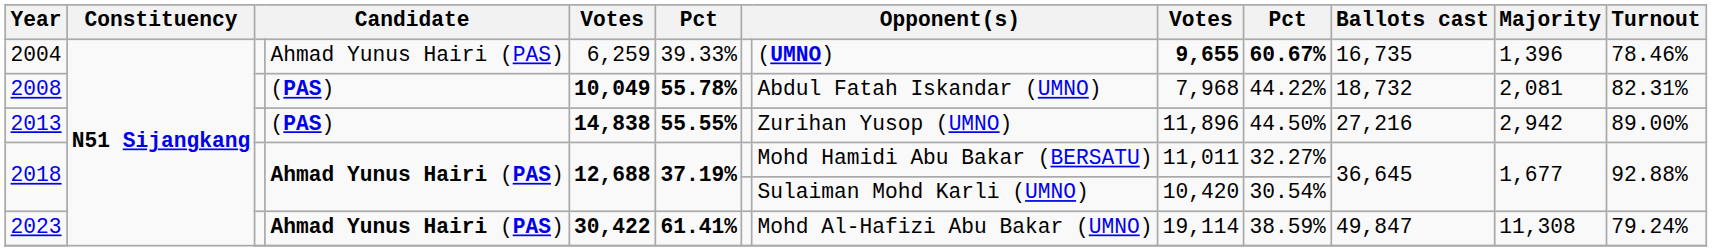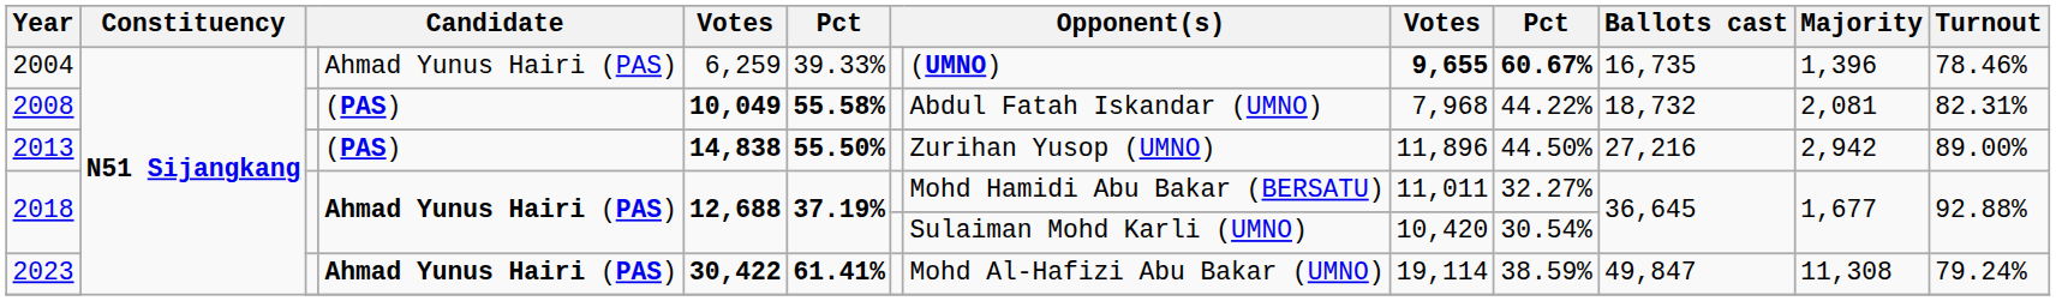2008 | column 6: 55.78% -> 55.58%
2013 | column 6: 55.55% -> 55.50%
